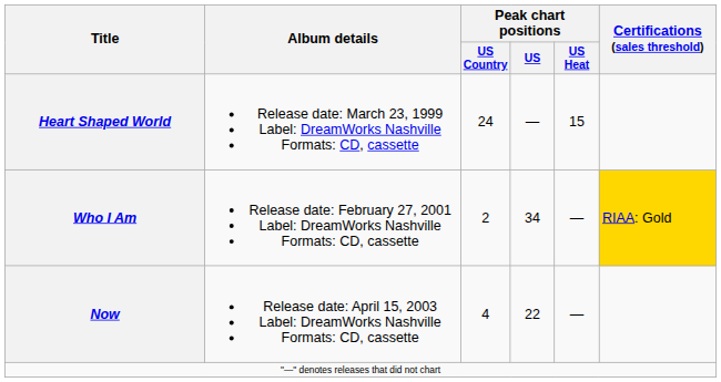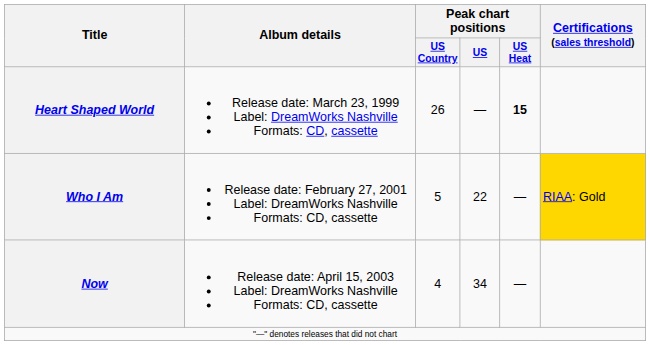Heart Shaped World | Peak chart positions / US Country: 24 -> 26
Heart Shaped World | Peak chart positions / US Heat: normal -> bold
Who I Am | Peak chart positions / US Country: 2 -> 5
Who I Am | Peak chart positions / US: 34 -> 22
Now | Peak chart positions / US: 22 -> 34
